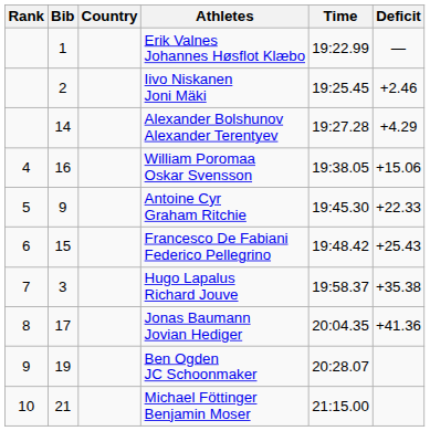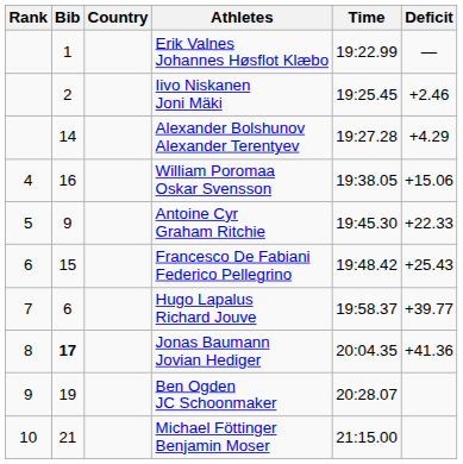Hugo Lapalus Richard Jouve | Bib: 3 -> 6
Hugo Lapalus Richard Jouve | Deficit: +35.38 -> +39.77
Jonas Baumann Jovian Hediger | Bib: normal -> bold
